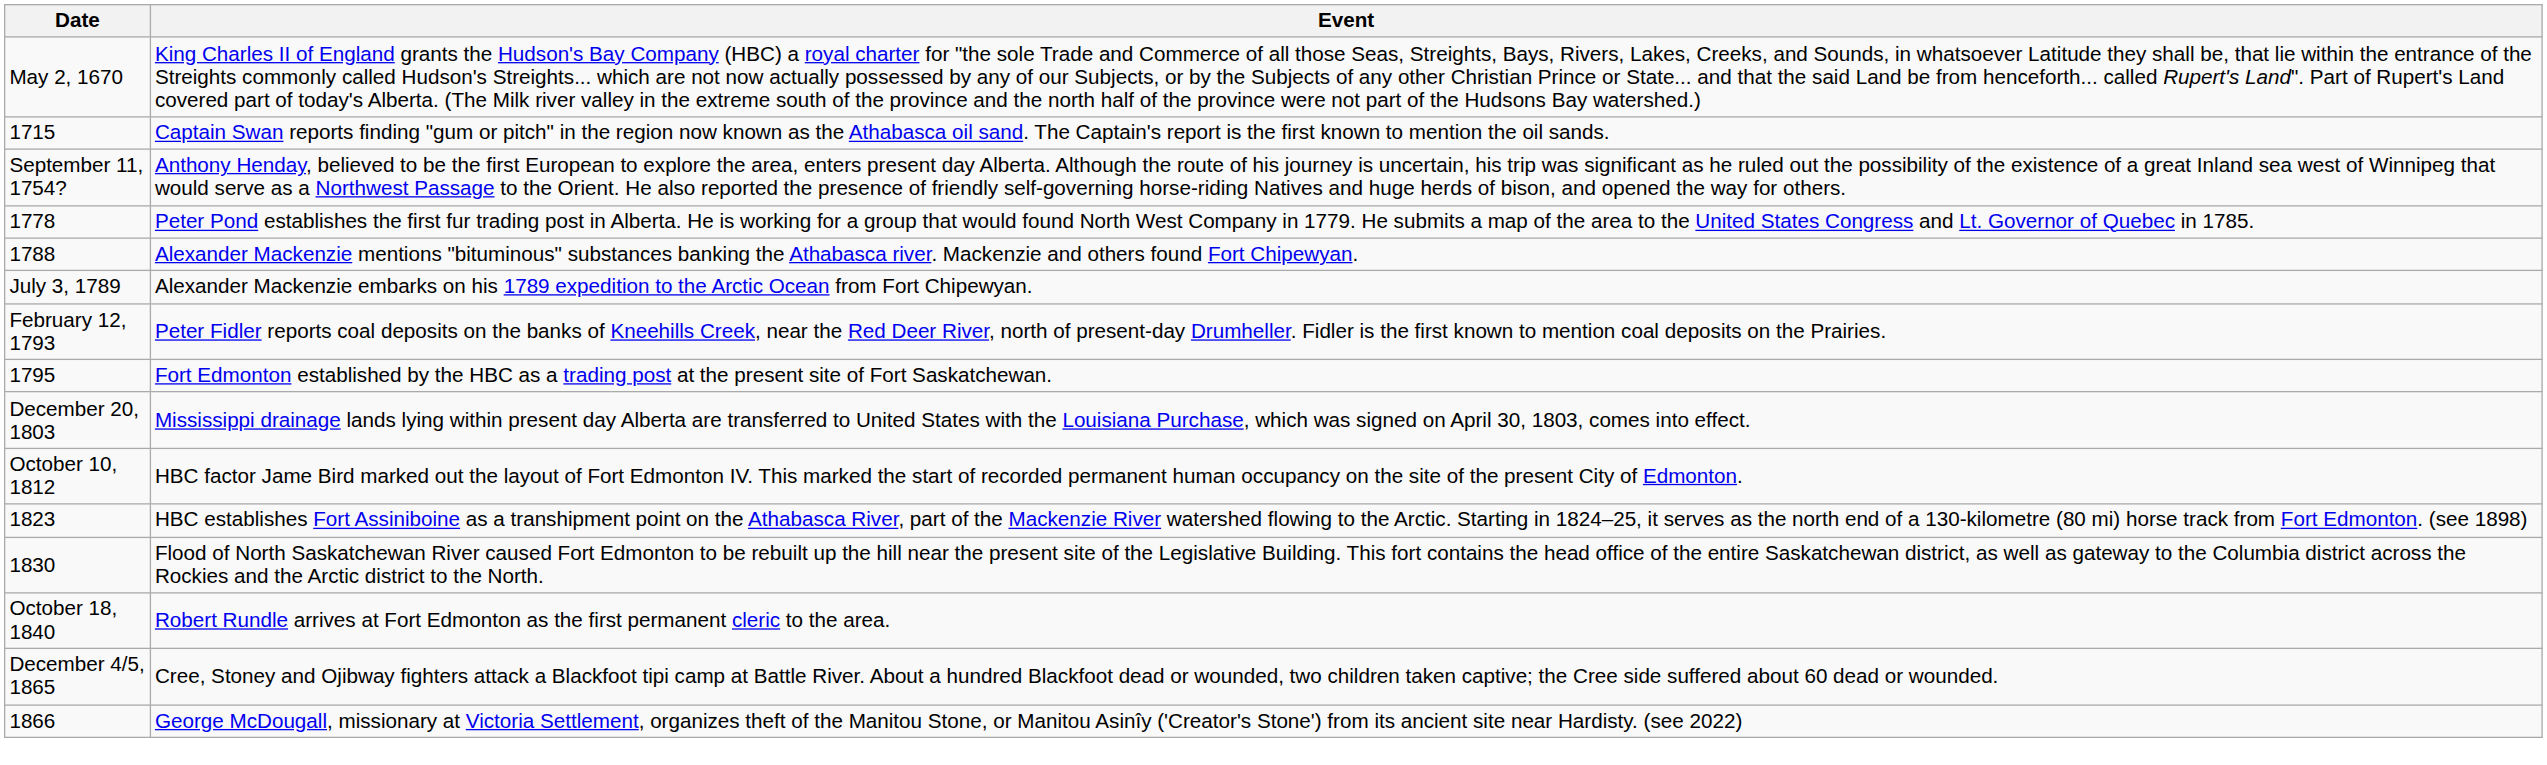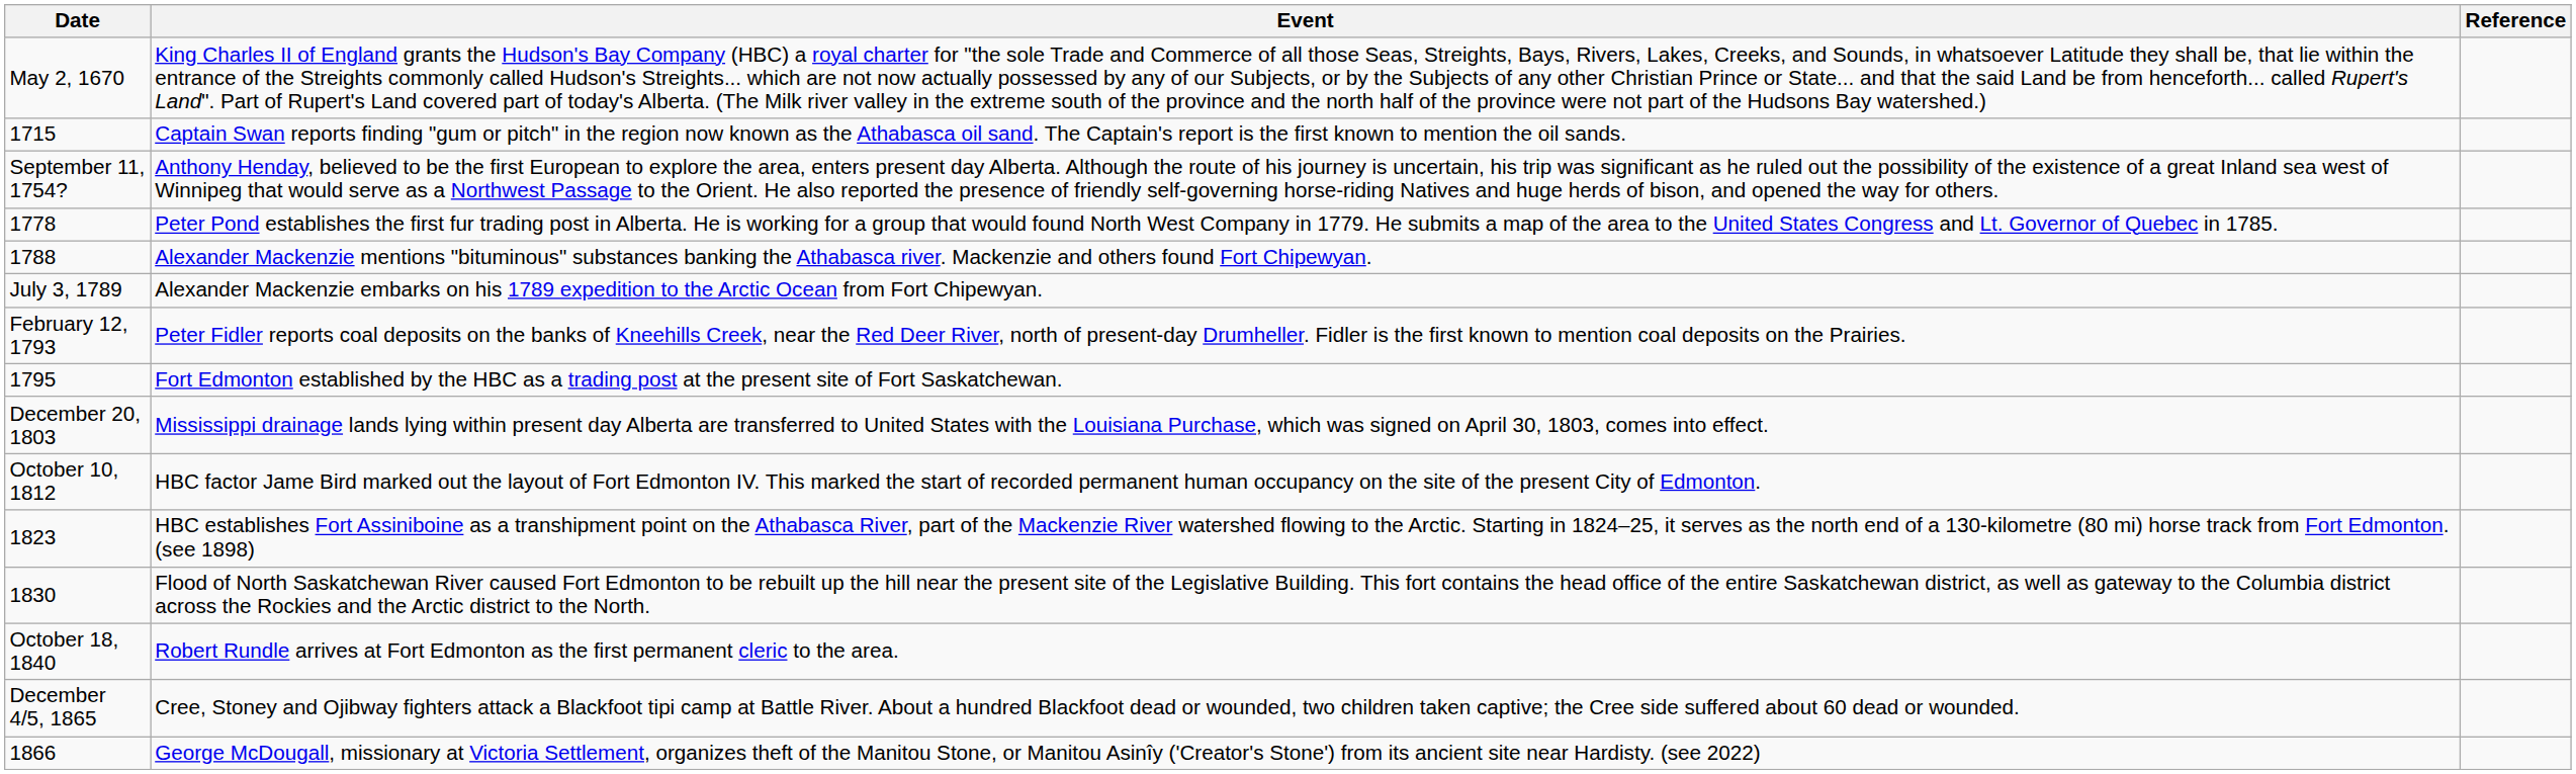+ column: Reference
